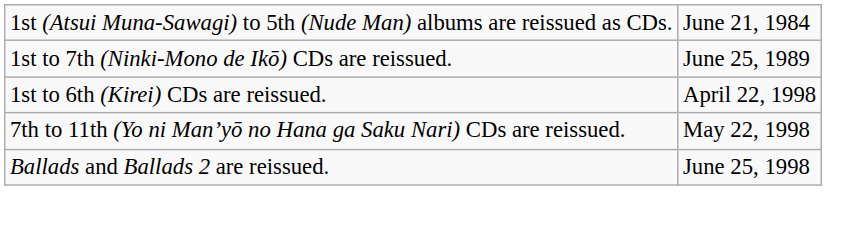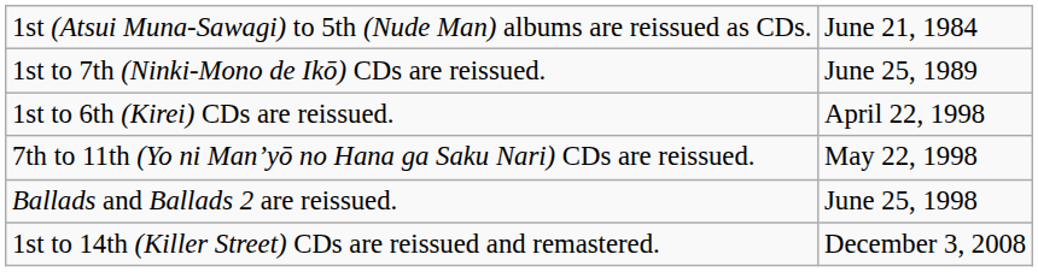+ row: 1st to 14th (Killer Street) CDs are reissued and remastered. | December 3, 2008
